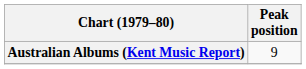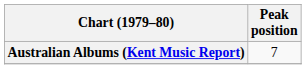Australian Albums (Kent Music Report) | Peak position: 9 -> 7
